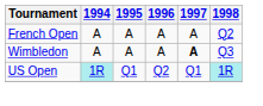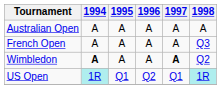+ row: Australian Open | A | A | A | A | A
French Open | 1998: Q2 -> Q3
Wimbledon | 1994: normal -> bold
Wimbledon | 1998: Q3 -> Q2
